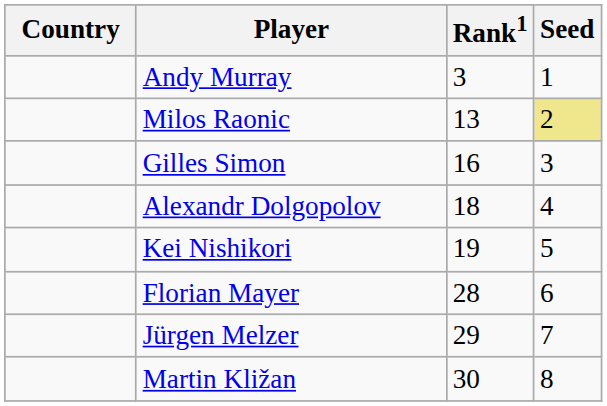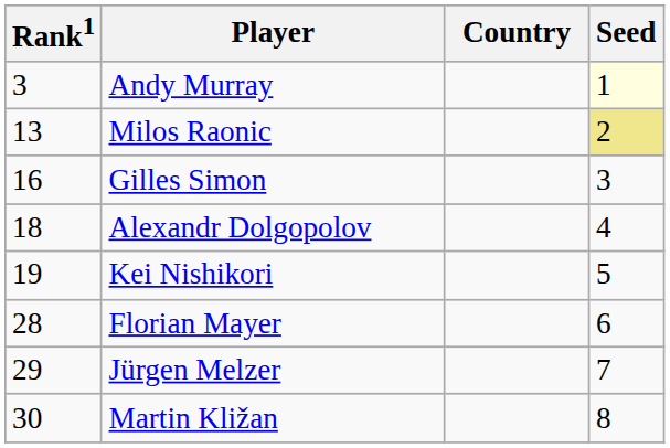columns swapped: Country <-> Rank1
Andy Murray | Seed: no background -> lightyellow background
